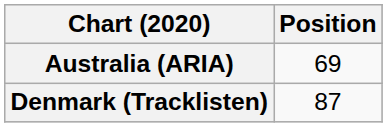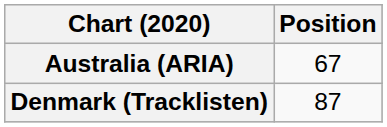Australia (ARIA) | Position: 69 -> 67
